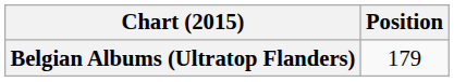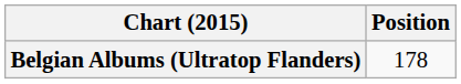Belgian Albums (Ultratop Flanders) | Position: 179 -> 178
